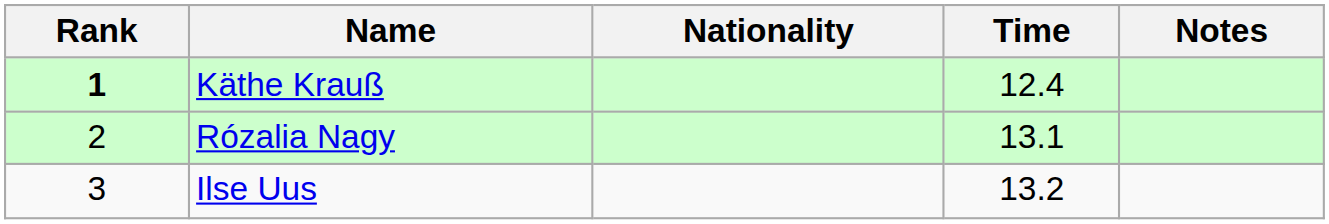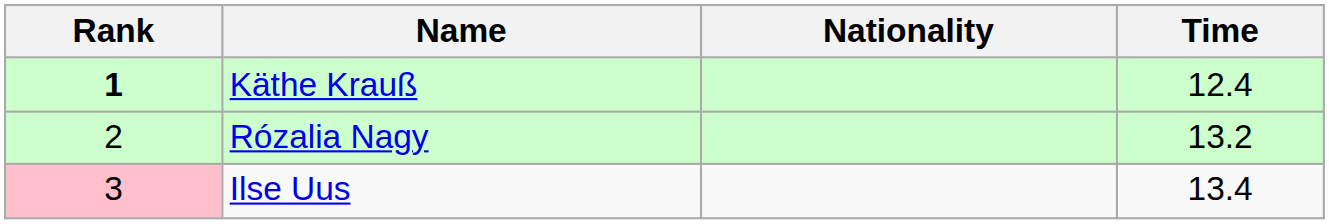- column: Notes
Rózalia Nagy | Time: 13.1 -> 13.2
Ilse Uus | Rank: no background -> pink background
Ilse Uus | Time: 13.2 -> 13.4
